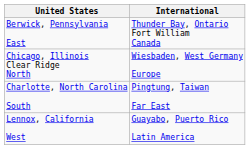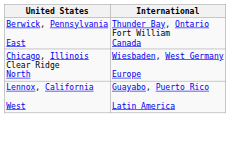- row: Charlotte, North Carolina South | Pingtung, Taiwan Far East
